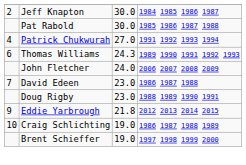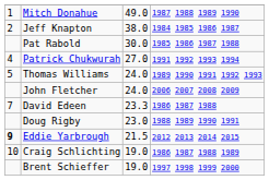+ row: 1 | Mitch Donahue | 49.0 | 1987 1988 1989 1990
Jeff Knapton | column 3: 30.0 -> 38.0
Thomas Williams | column 1: 6 -> 5
Thomas Williams | column 3: 24.3 -> 24.0
David Edeen | column 3: 23.0 -> 23.3
Eddie Yarbrough | column 1: normal -> bold
Eddie Yarbrough | column 3: 21.8 -> 21.5
